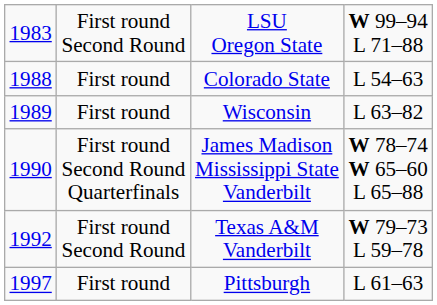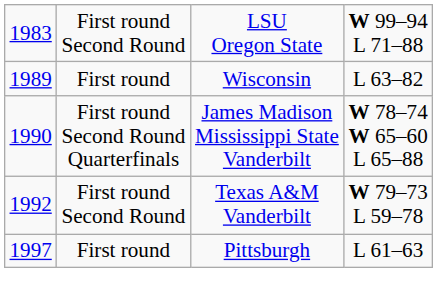- row: 1988 | First round | Colorado State | L 54–63
